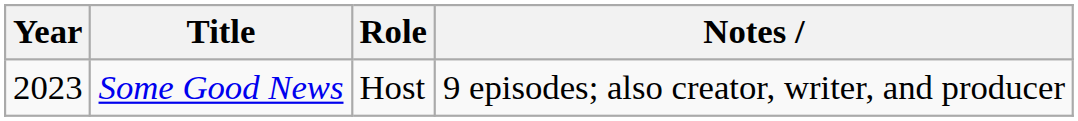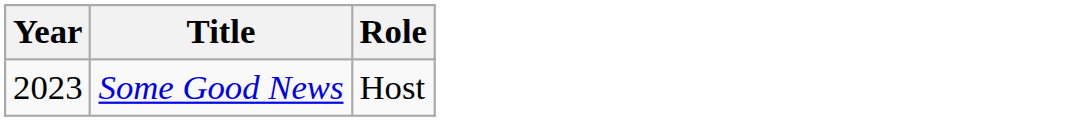- column: Notes / | 9 episodes; also creator, writer, and producer
